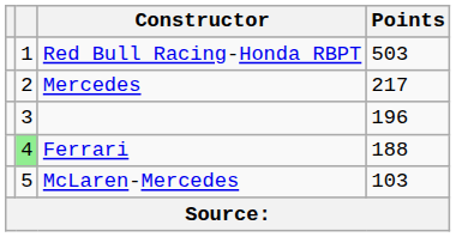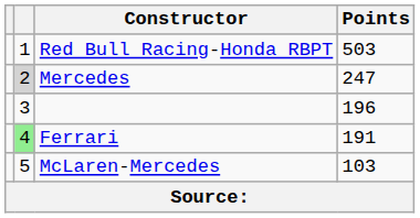Mercedes | column 2: no background -> lightgrey background
Mercedes | Points: 217 -> 247
Ferrari | Points: 188 -> 191
